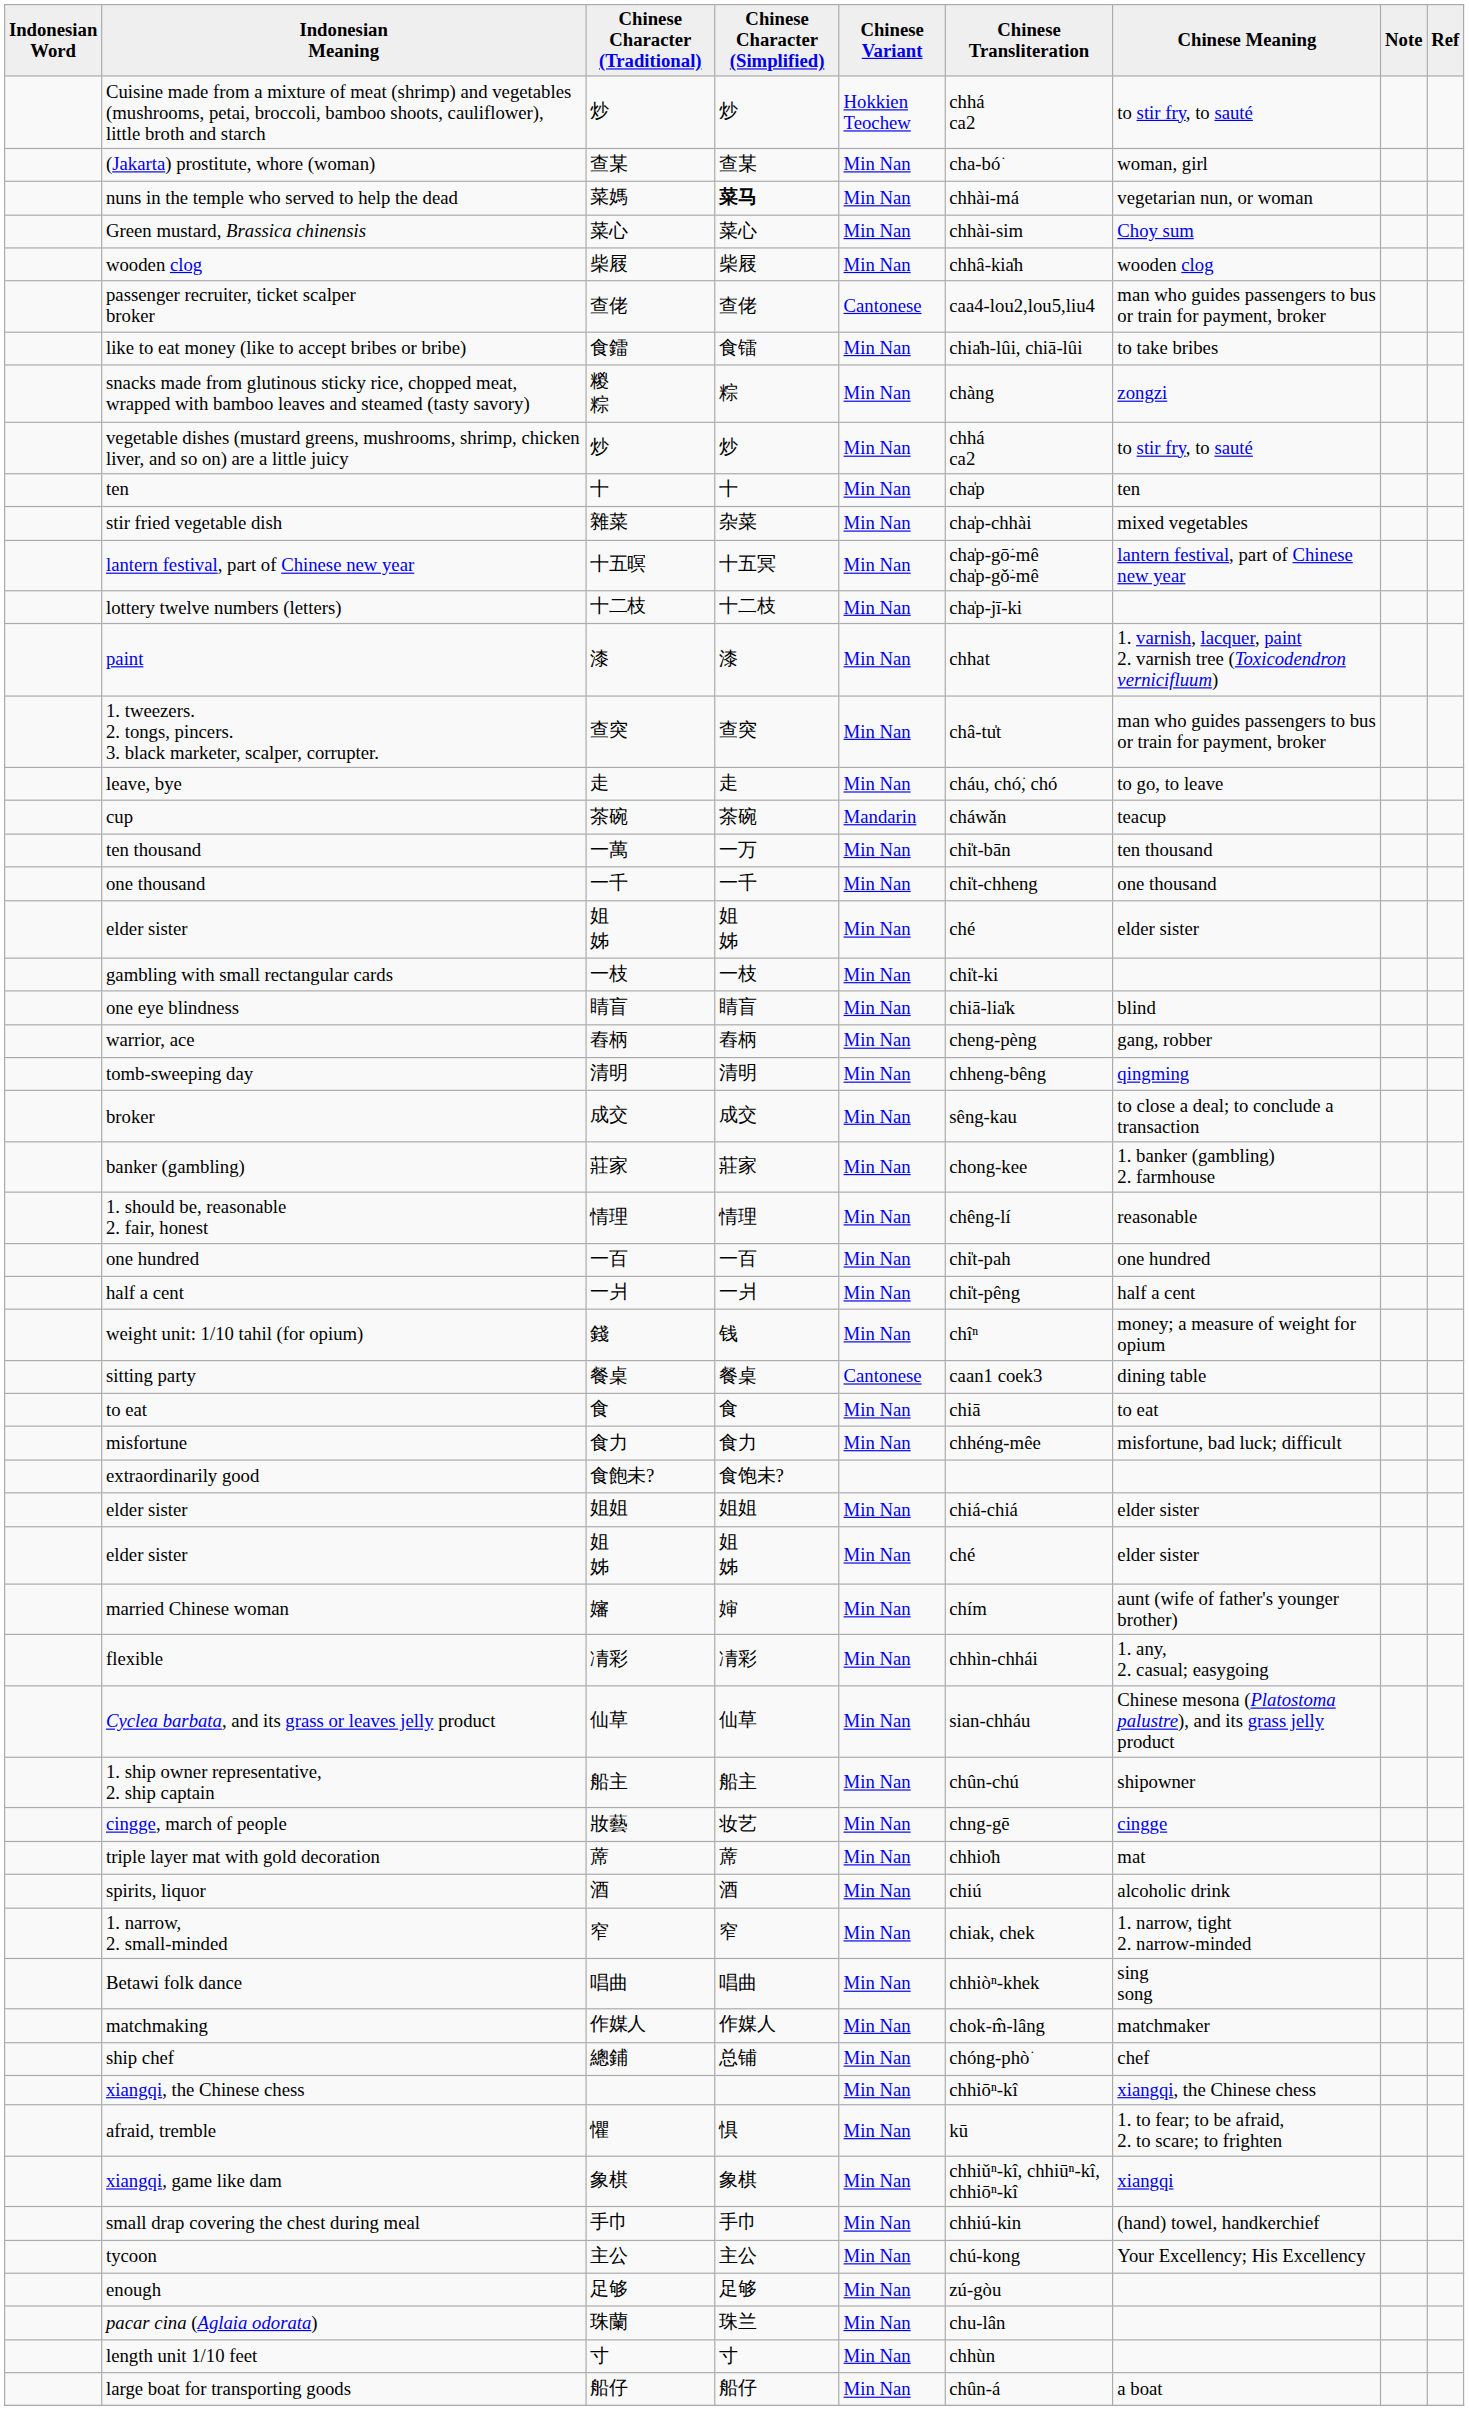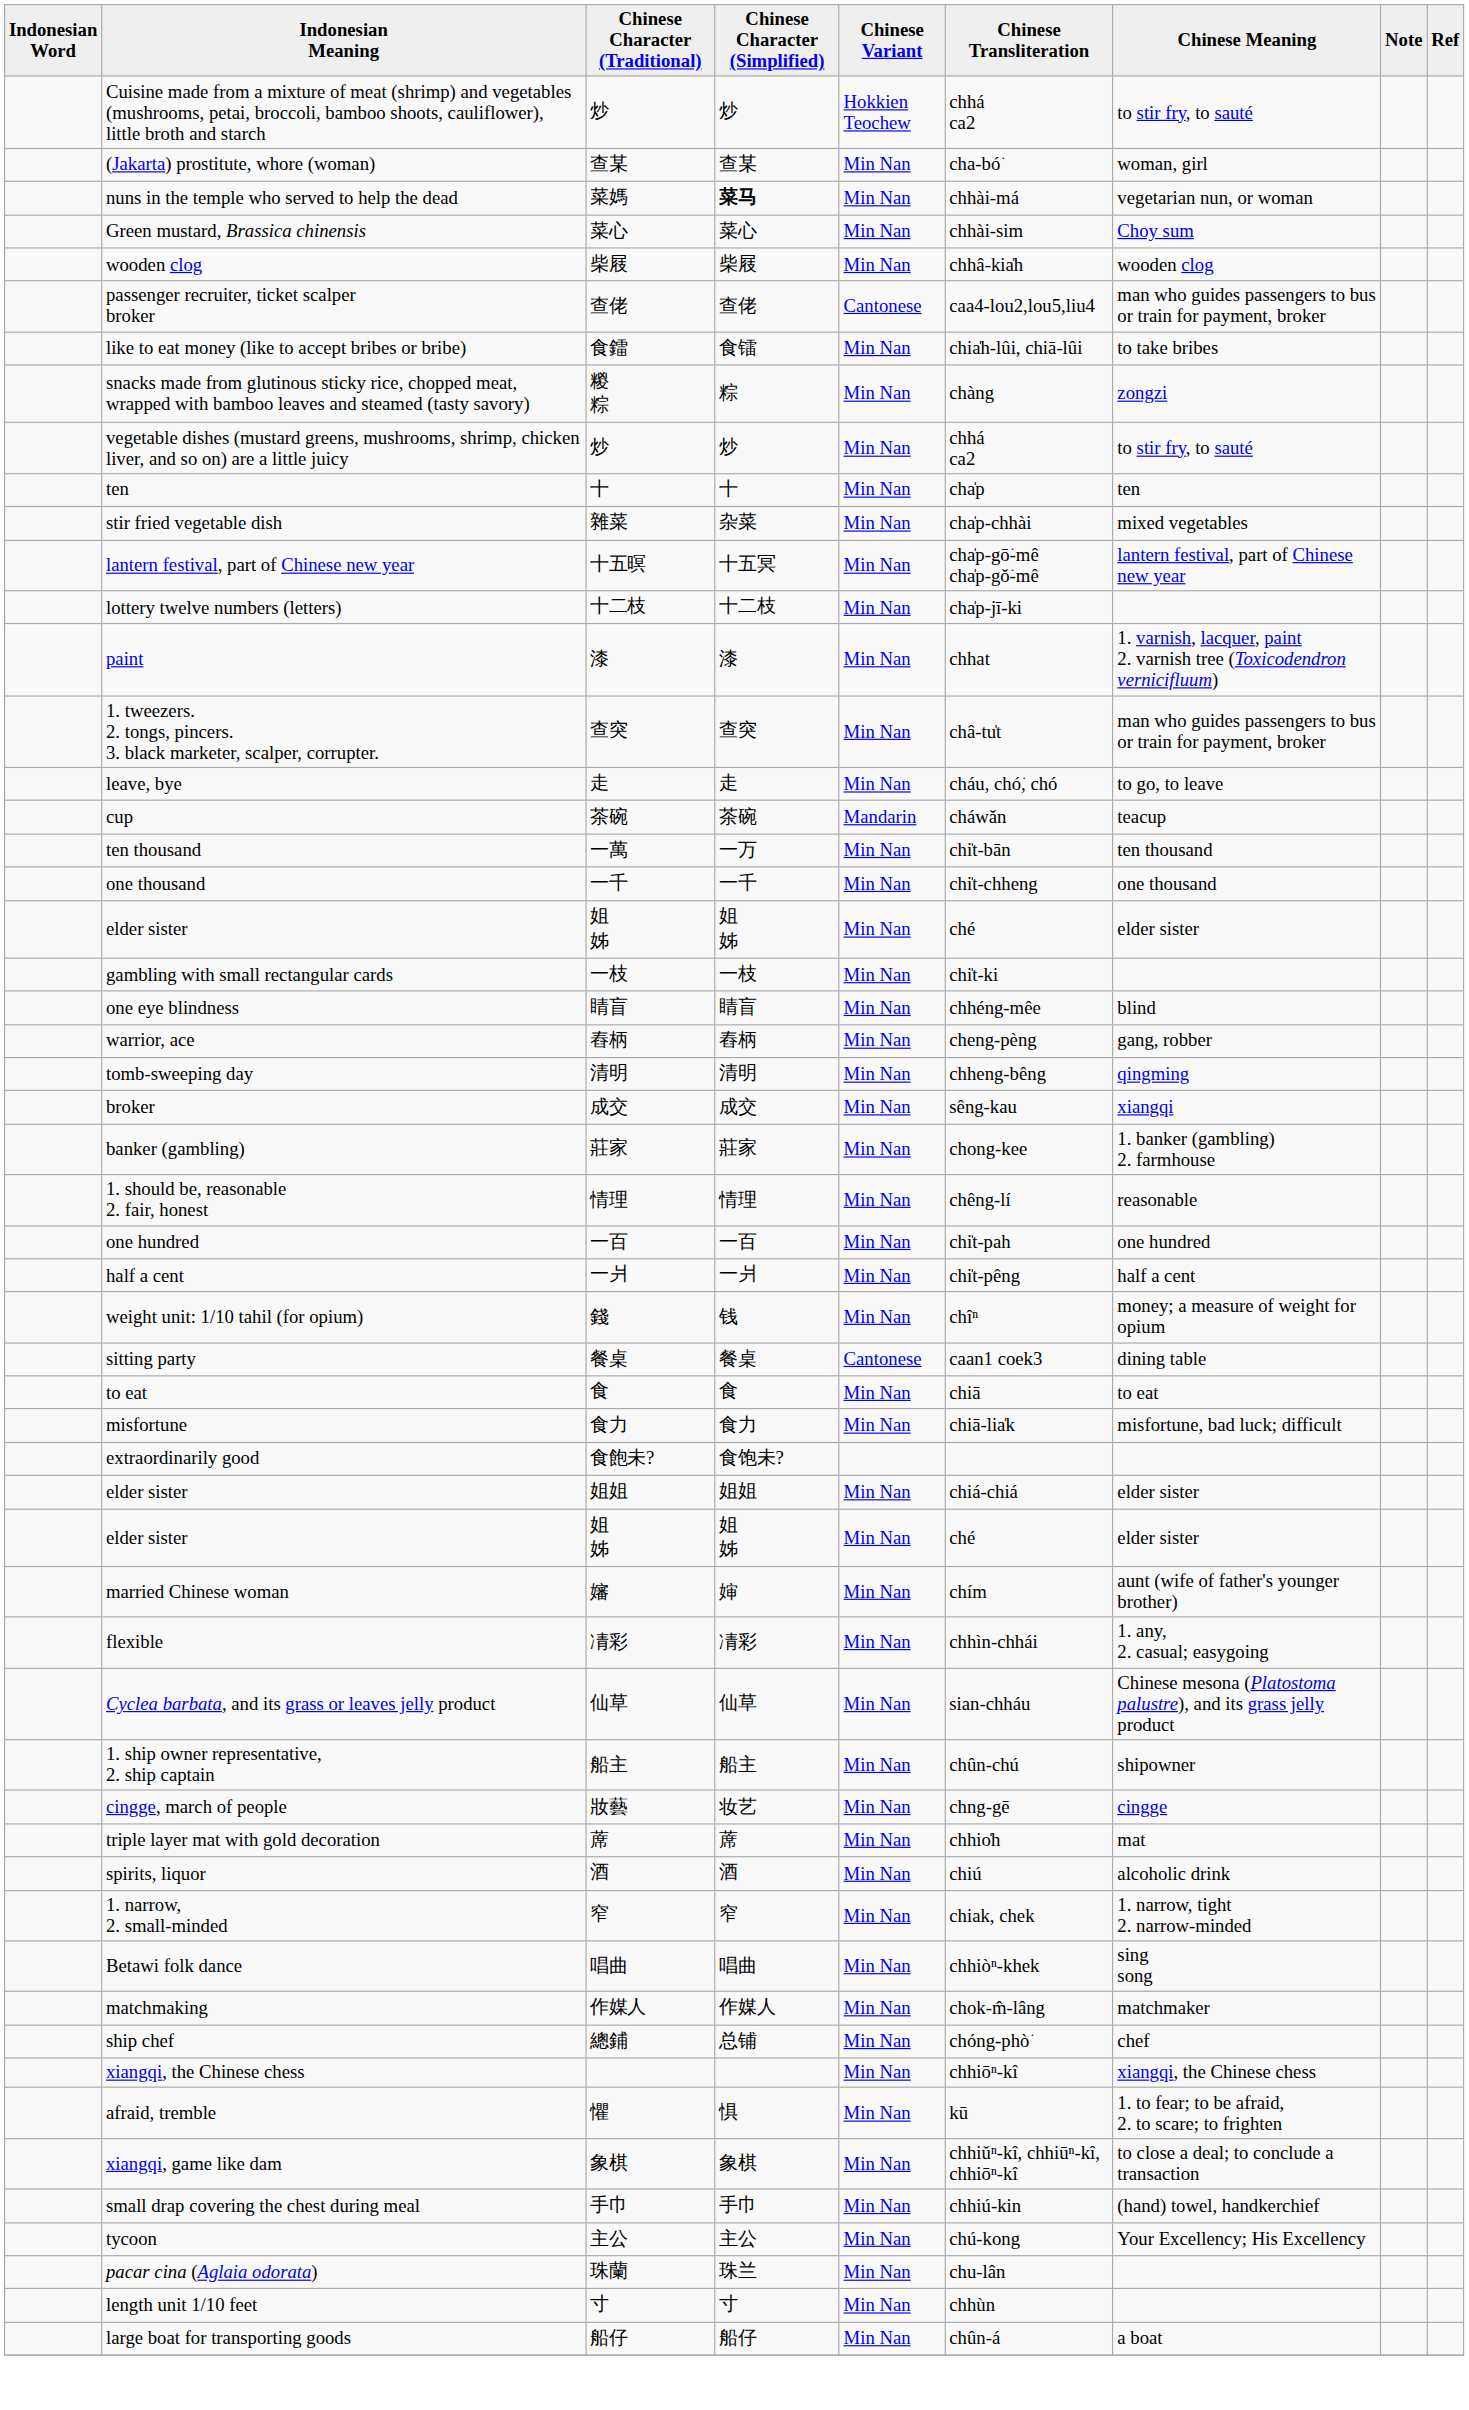one eye blindness | Chinese Transliteration: chiā-lia̍k -> chhéng-mêe
broker | Chinese Meaning: to close a deal; to conclude a transaction -> xiangqi
misfortune | Chinese Transliteration: chhéng-mêe -> chiā-lia̍k
xiangqi, game like dam | Chinese Meaning: xiangqi -> to close a deal; to conclude a transaction
- row: enough | 足够 | 足够 | Min Nan | zú-gòu
